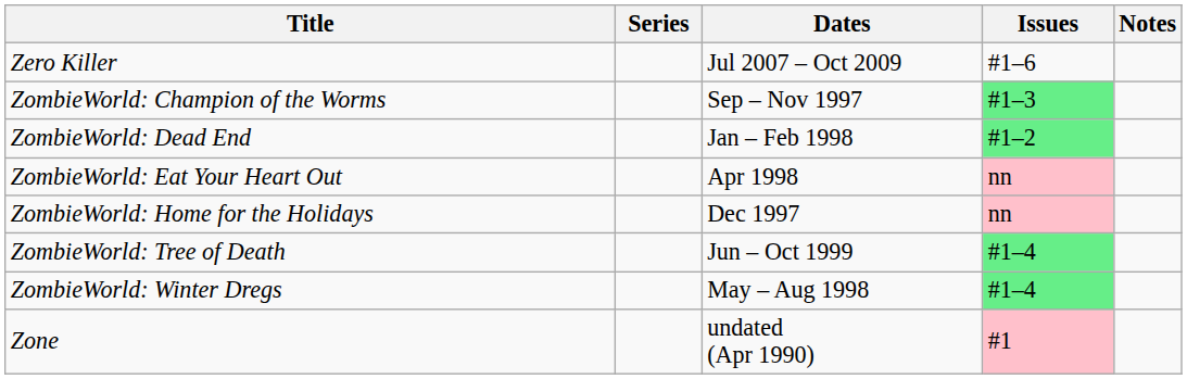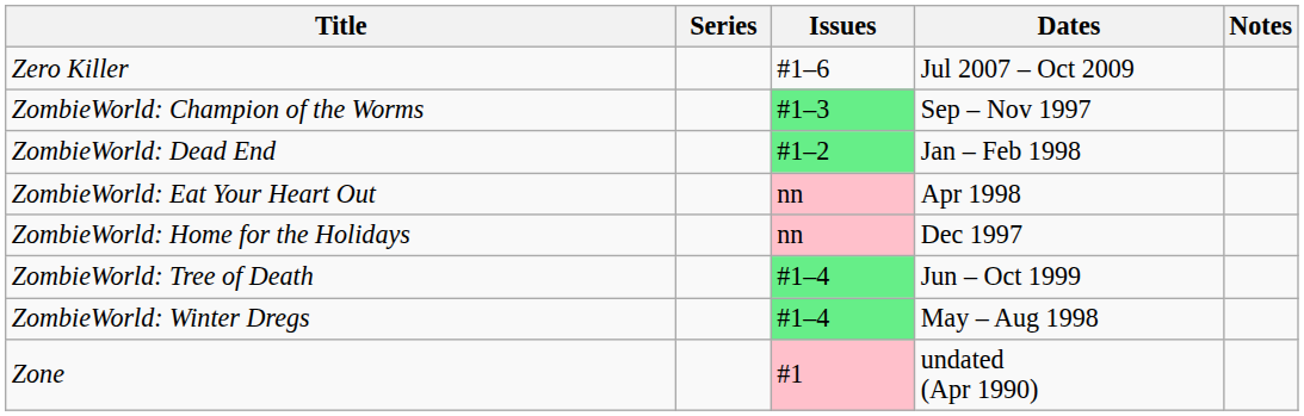columns swapped: Issues <-> Dates
